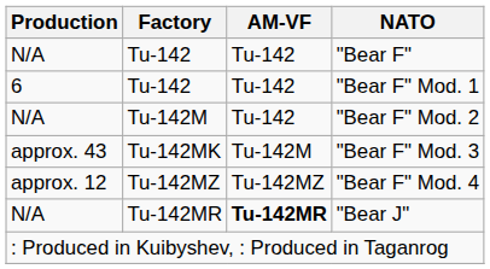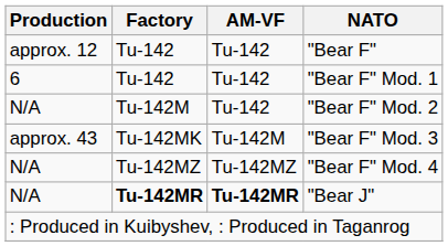"Bear F" | Production: N/A -> approx. 12
"Bear F" Mod. 4 | Production: approx. 12 -> N/A
"Bear J" | Factory: normal -> bold
